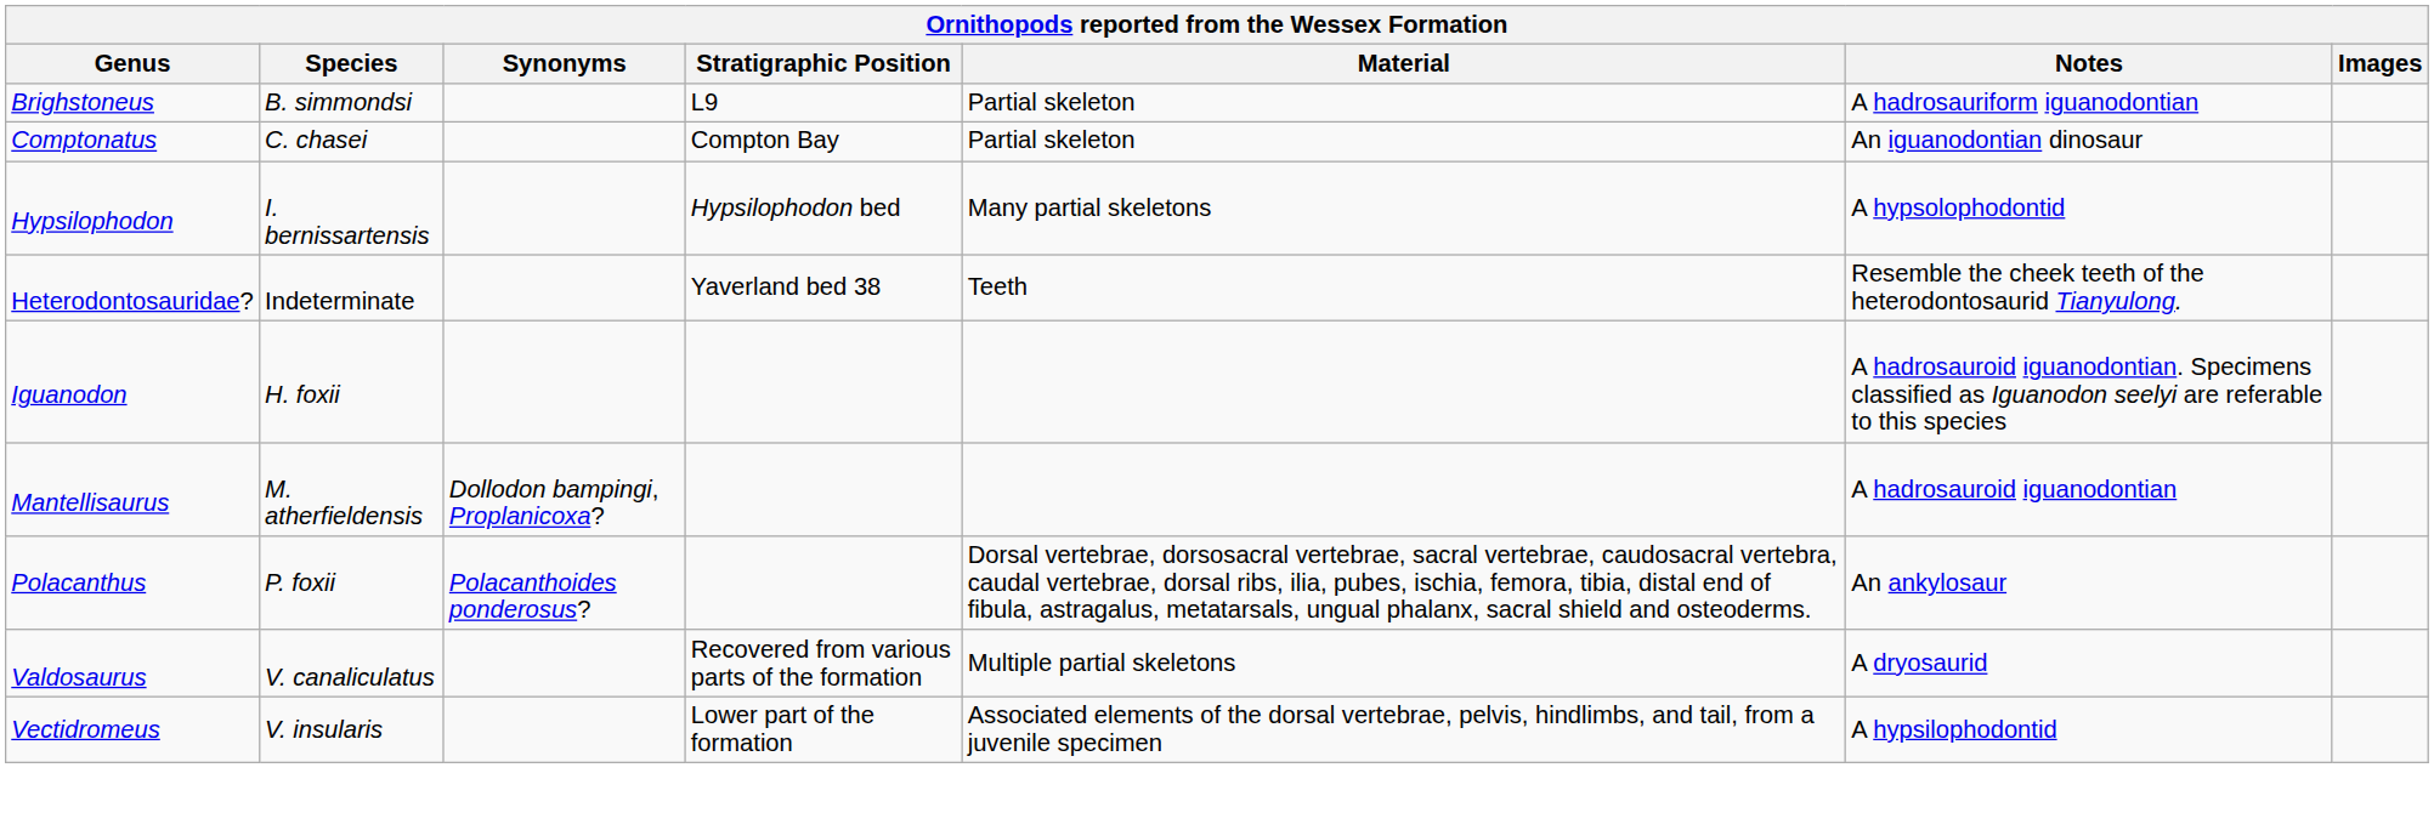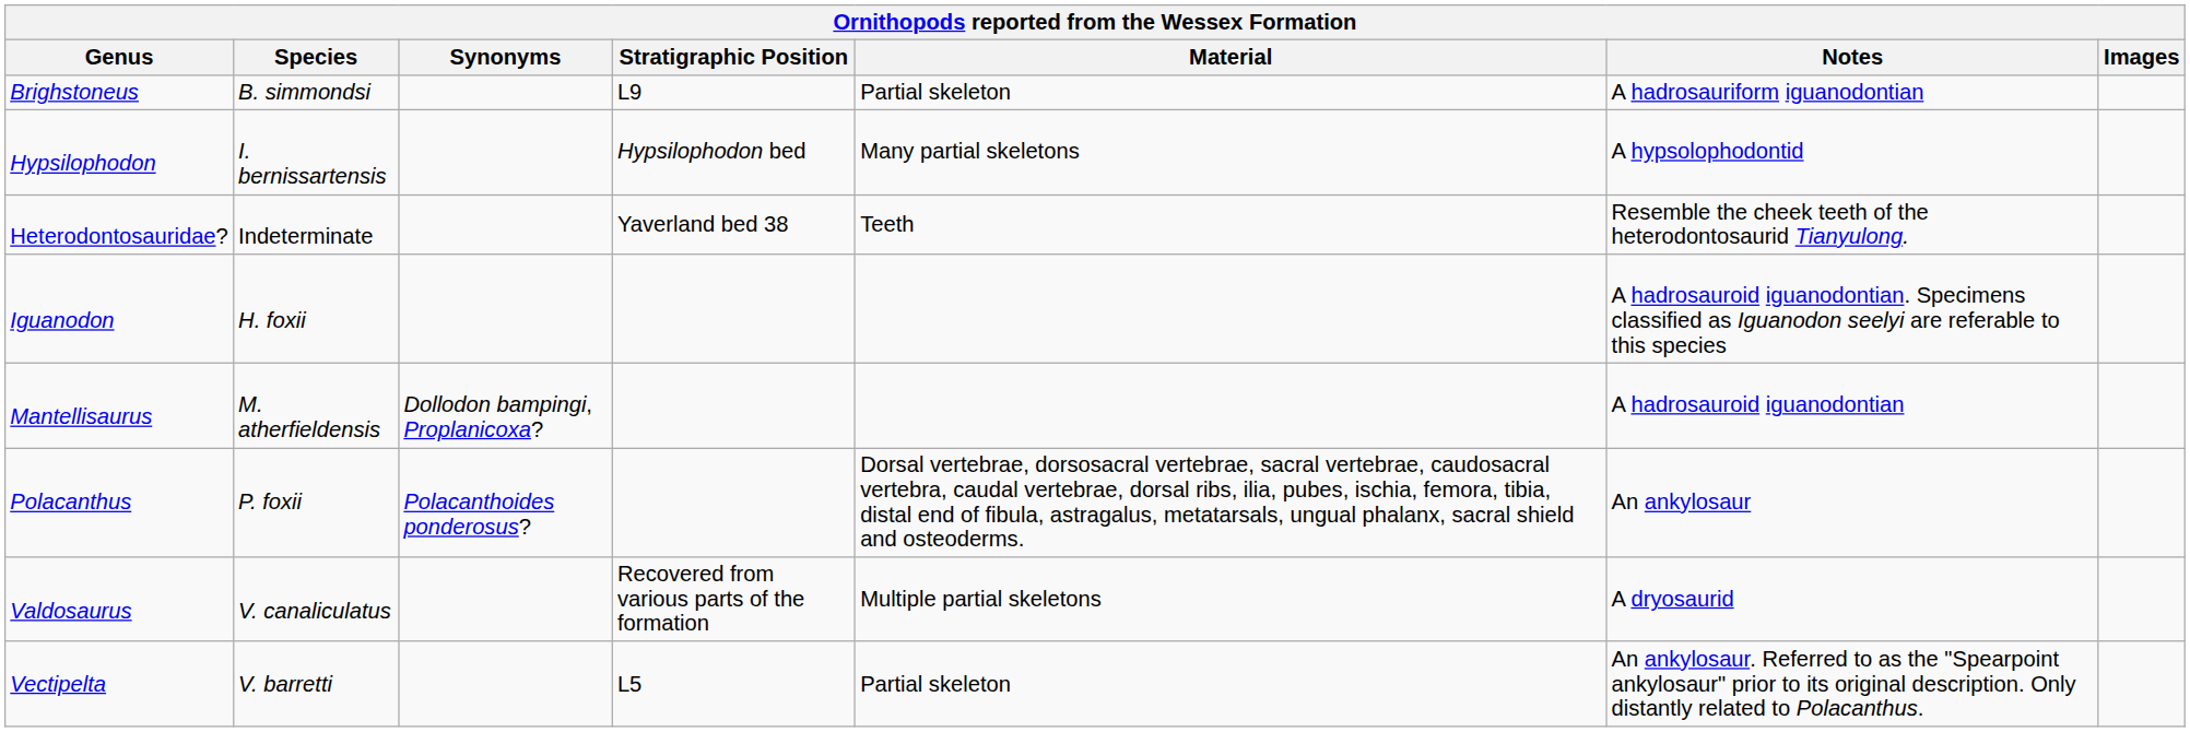- row: Comptonatus | C. chasei | Compton Bay | Partial skeleton | An iguanodontian dinosaur
- row: Vectidromeus | V. insularis | Lower part of the formation | Associated elements of the dorsal vertebrae, pelvis, hindlimbs, and tail, from a juvenile specimen | A hypsilophodontid
+ row: Vectipelta | V. barretti | L5 | Partial skeleton | An ankylosaur. Referred to as the "Spearpoint ankylosaur" prior to its original description. Only distantly related to Polacanthus.
